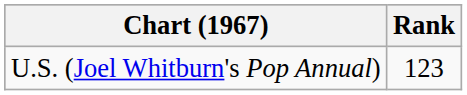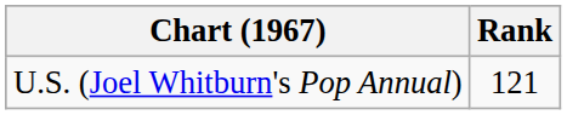U.S. (Joel Whitburn's Pop Annual) | Rank: 123 -> 121
